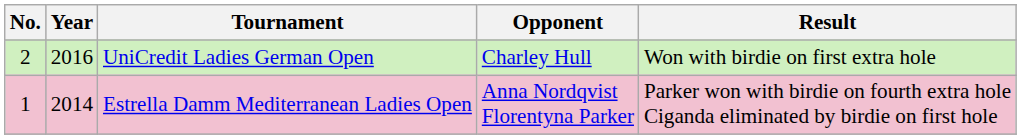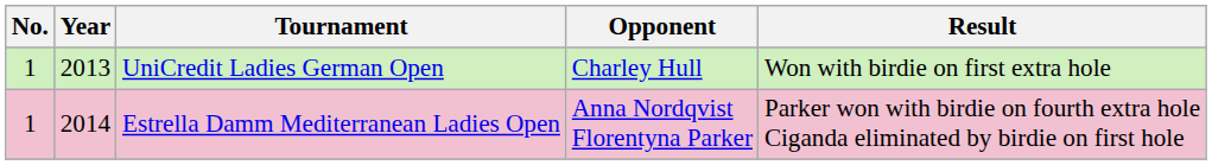UniCredit Ladies German Open | No.: 2 -> 1
UniCredit Ladies German Open | Year: 2016 -> 2013
